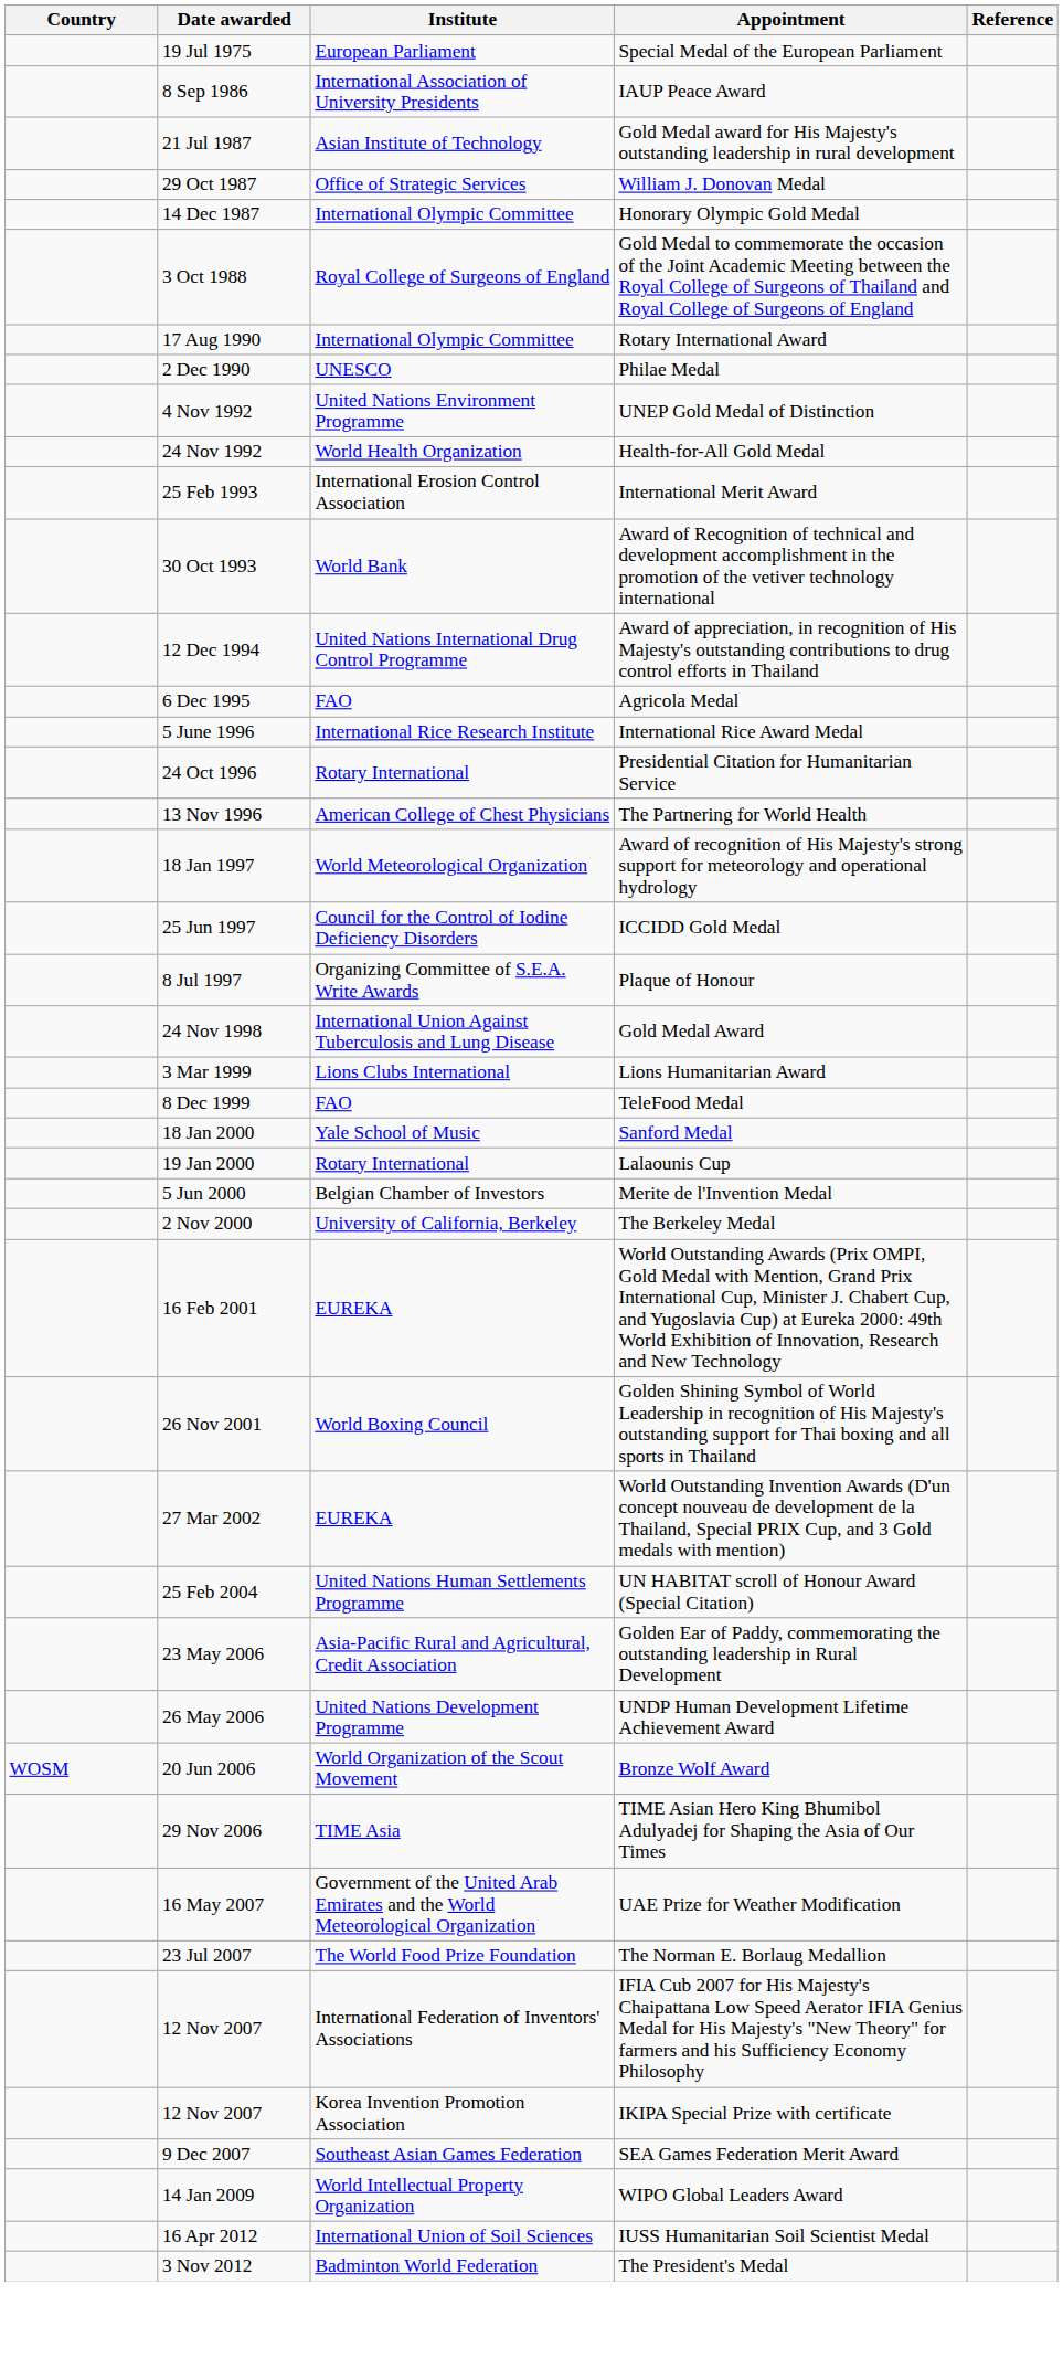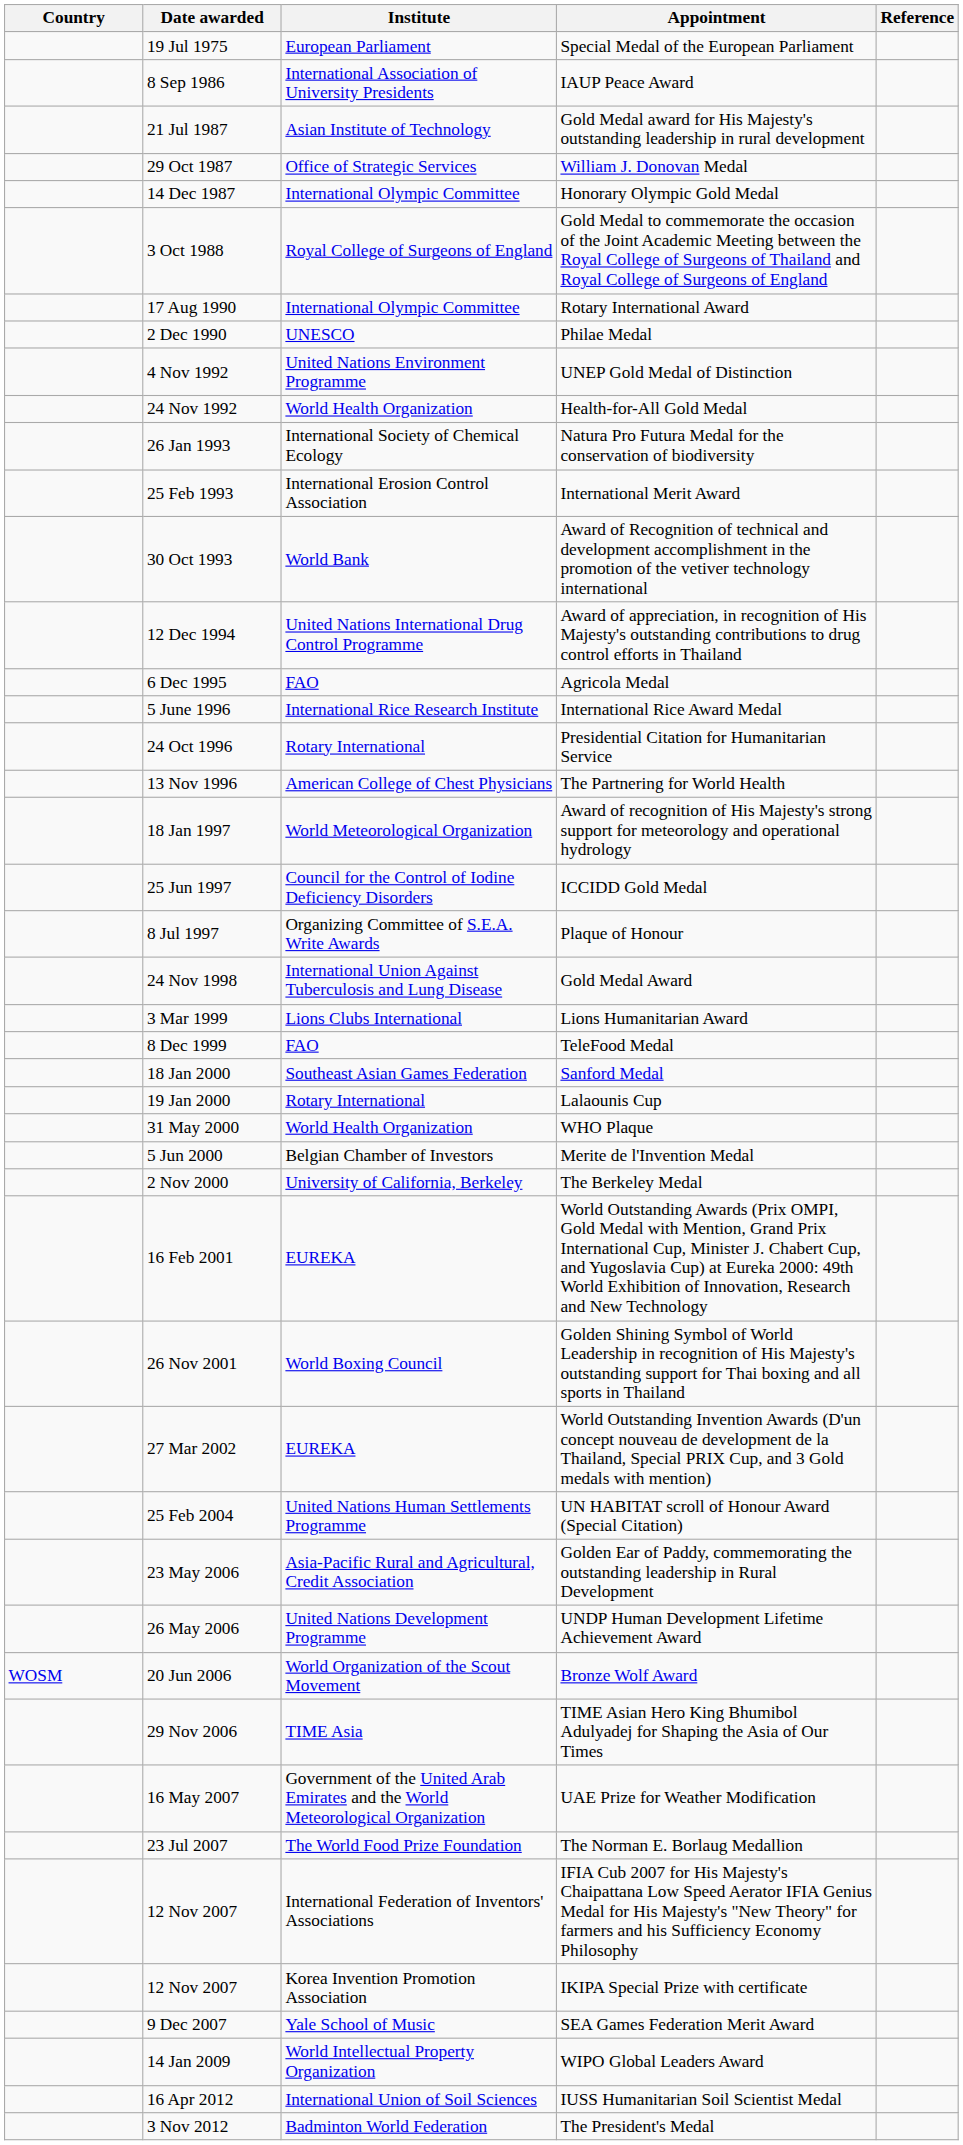+ row: 26 Jan 1993 | International Society of Chemical Ecology | Natura Pro Futura Medal for the conservation of biodiversity
Sanford Medal | Institute: Yale School of Music -> Southeast Asian Games Federation
+ row: 31 May 2000 | World Health Organization | WHO Plaque
SEA Games Federation Merit Award | Institute: Southeast Asian Games Federation -> Yale School of Music
